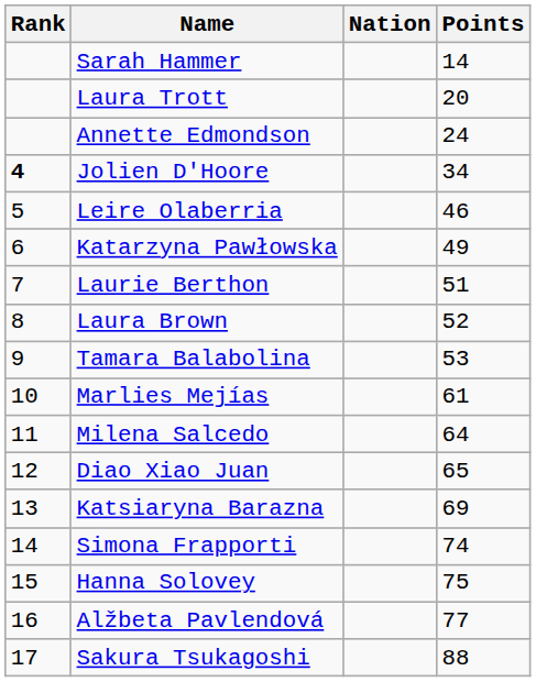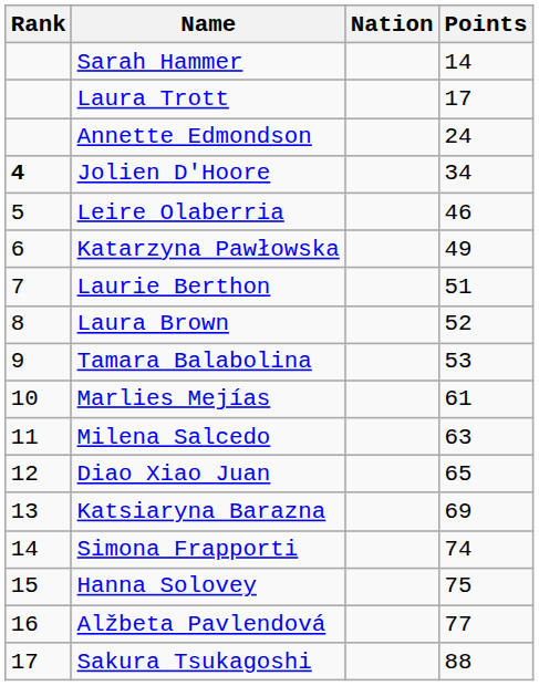Laura Trott | Points: 20 -> 17
Milena Salcedo | Points: 64 -> 63
